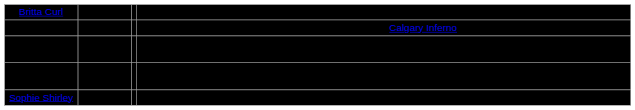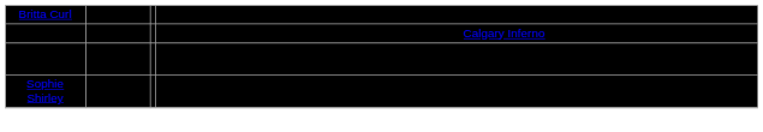- row: Nicole Lamantia | Defense | Played for the Chicago Mission
